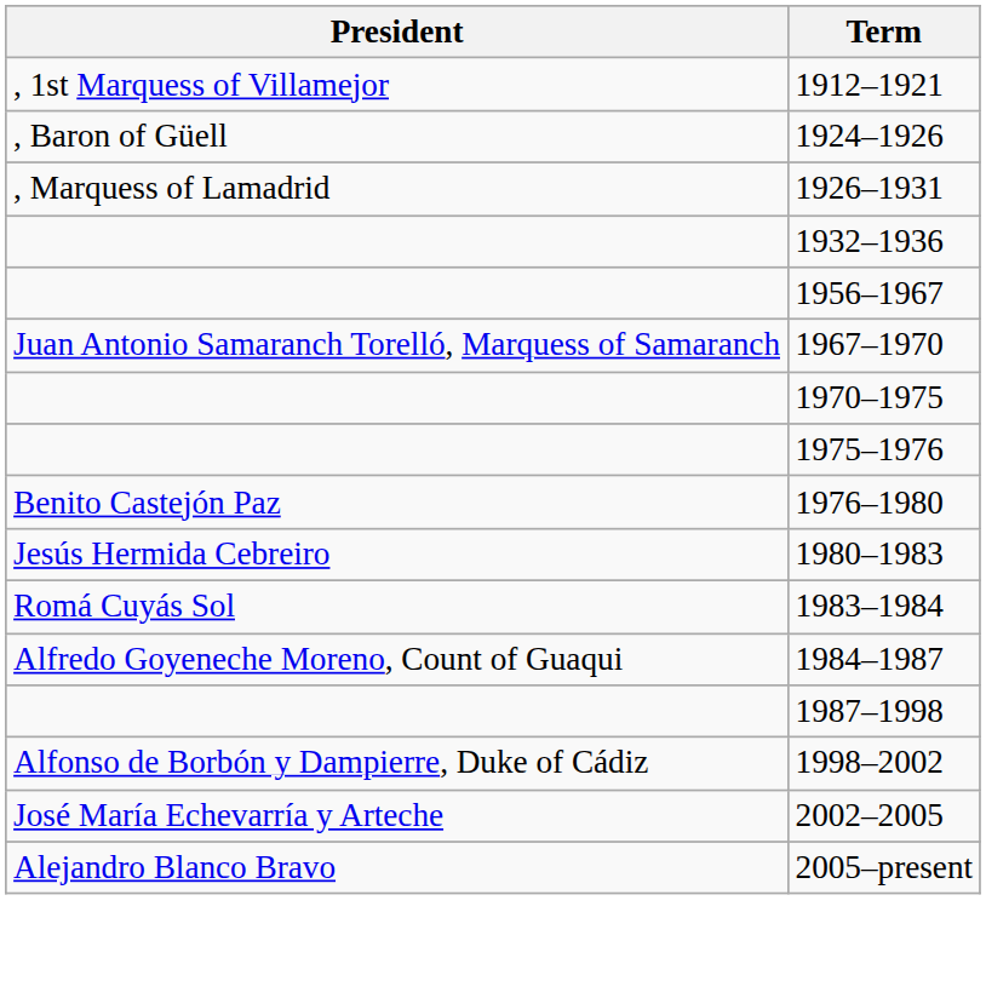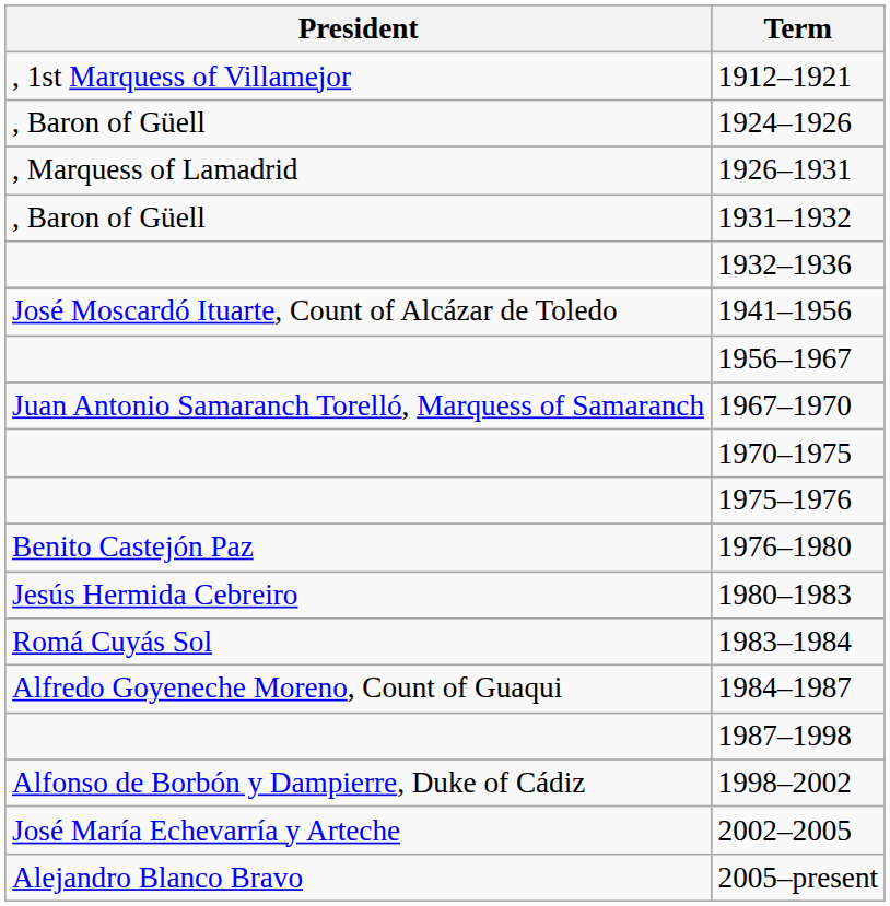+ row: , Baron of Güell | 1931–1932
+ row: José Moscardó Ituarte, Count of Alcázar de Toledo | 1941–1956
